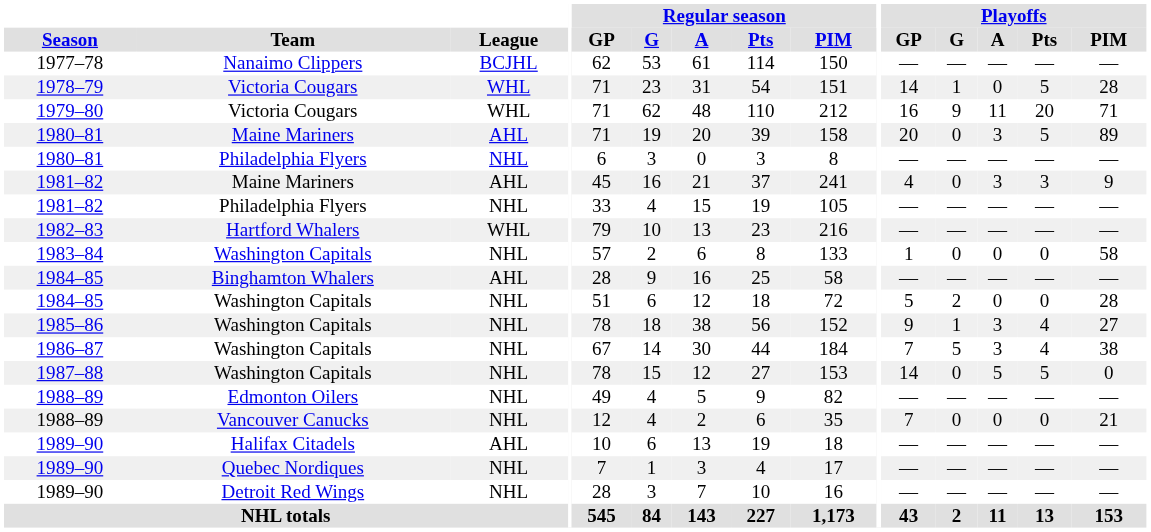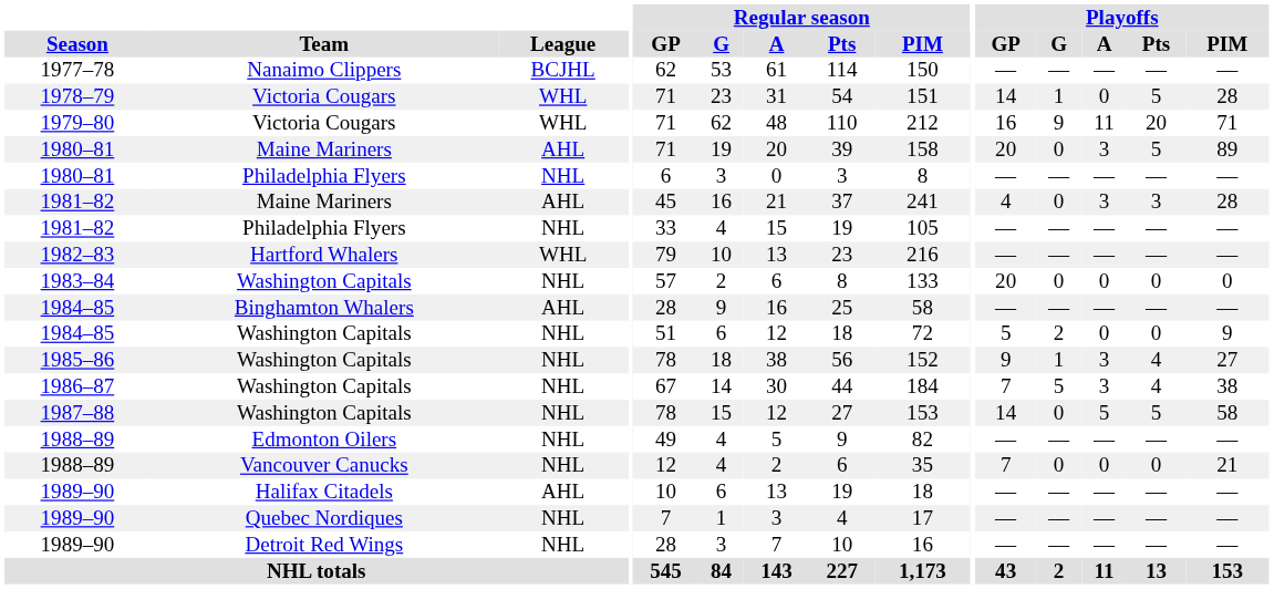1981–82 / Maine Mariners | Playoffs / PIM: 9 -> 28
1983–84 | Playoffs / GP: 1 -> 20
1983–84 | Playoffs / PIM: 58 -> 0
1984–85 / Washington Capitals | Playoffs / PIM: 28 -> 9
1987–88 | Playoffs / PIM: 0 -> 58
